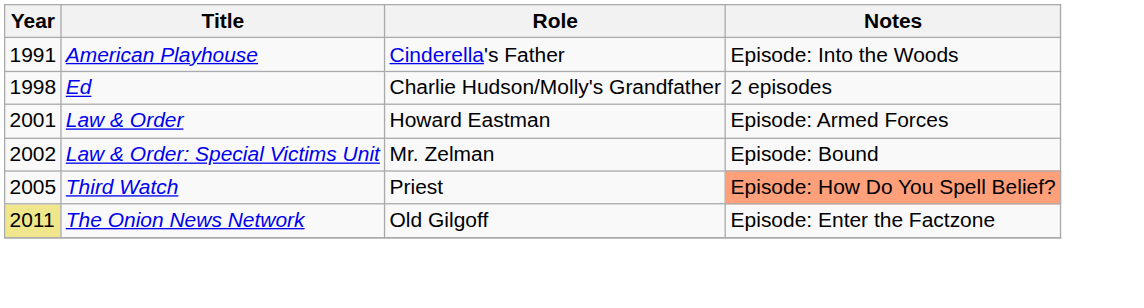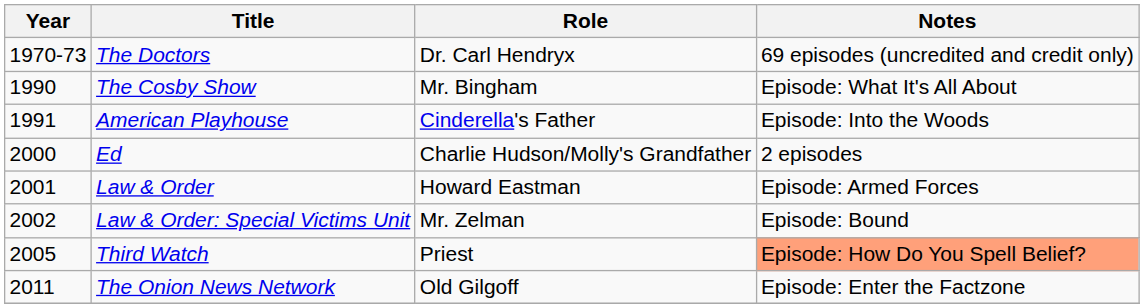+ row: 1970-73 | The Doctors | Dr. Carl Hendryx | 69 episodes (uncredited and credit only)
+ row: 1990 | The Cosby Show | Mr. Bingham | Episode: What It's All About
Ed | Year: 1998 -> 2000
The Onion News Network | Year: khaki background -> no background
